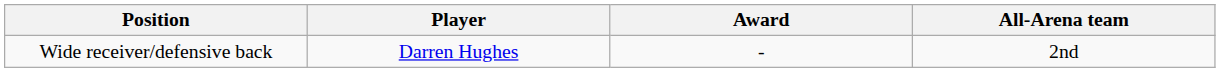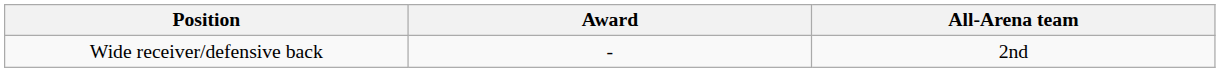- column: Player | Darren Hughes
